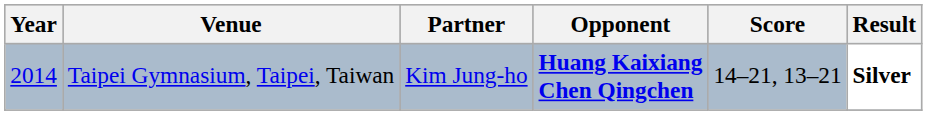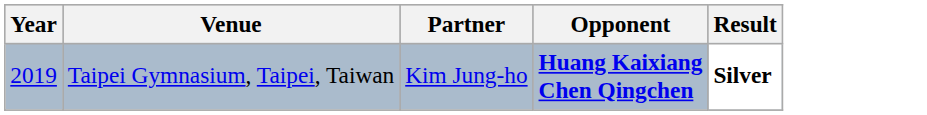- column: Score | 14–21, 13–21
Taipei Gymnasium, Taipei, Taiwan | Year: 2014 -> 2019
